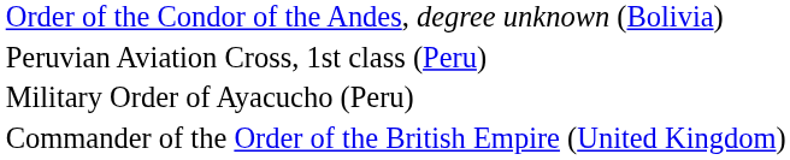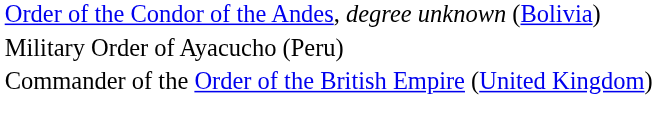- row: Peruvian Aviation Cross, 1st class (Peru)
